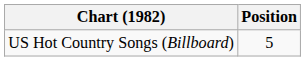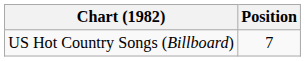US Hot Country Songs (Billboard) | Position: 5 -> 7
